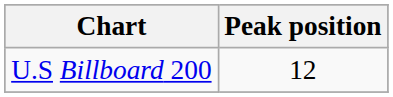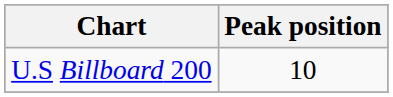U.S Billboard 200 | Peak position: 12 -> 10
